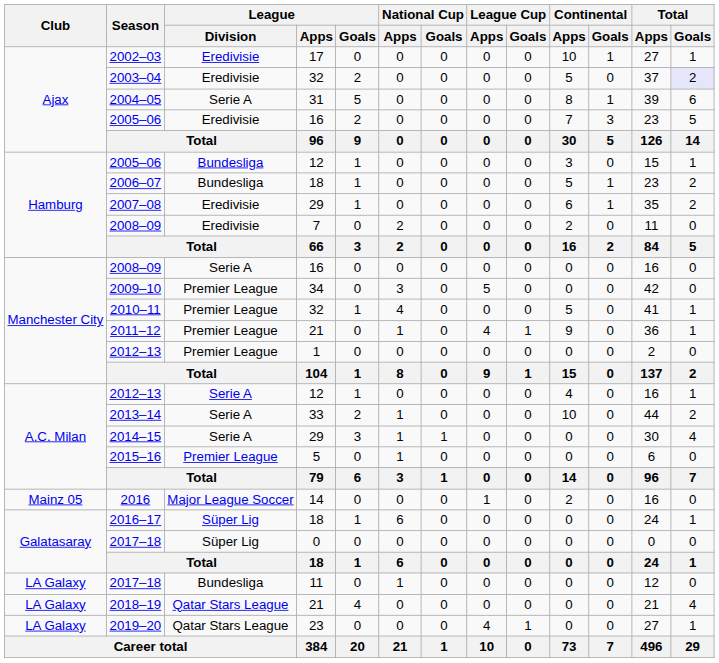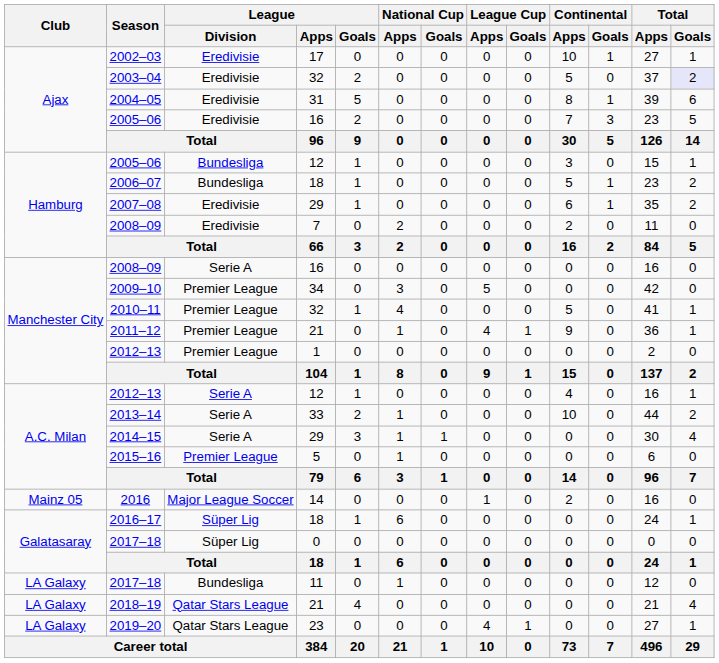2004–05 | League / Division: Serie A -> Eredivisie
